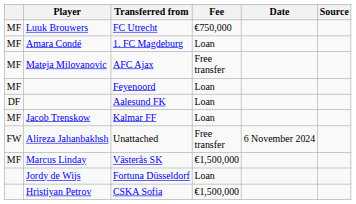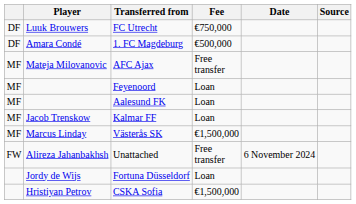FC Utrecht | column 1: MF -> DF
1. FC Magdeburg | column 1: MF -> DF
1. FC Magdeburg | Fee: Loan -> €500,000
Aalesund FK | column 1: DF -> MF
rows swapped: Unattached <-> Västerås SK
